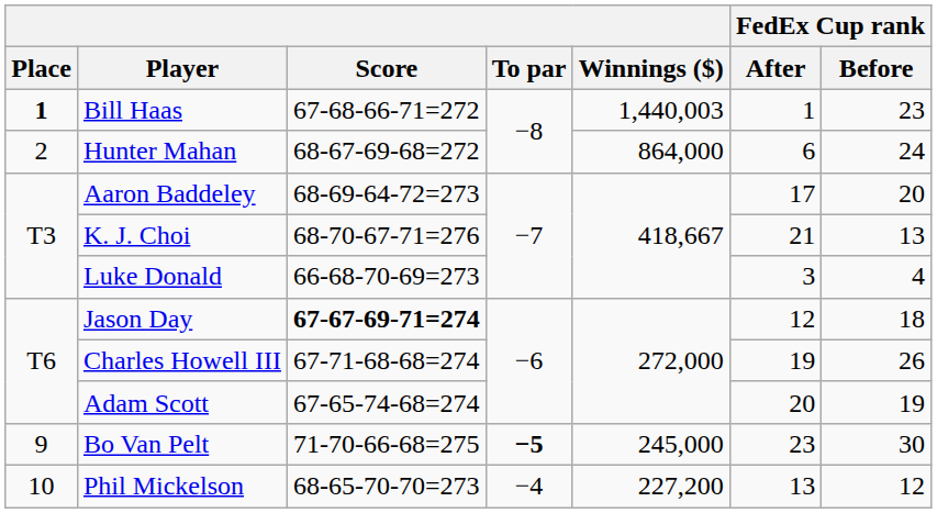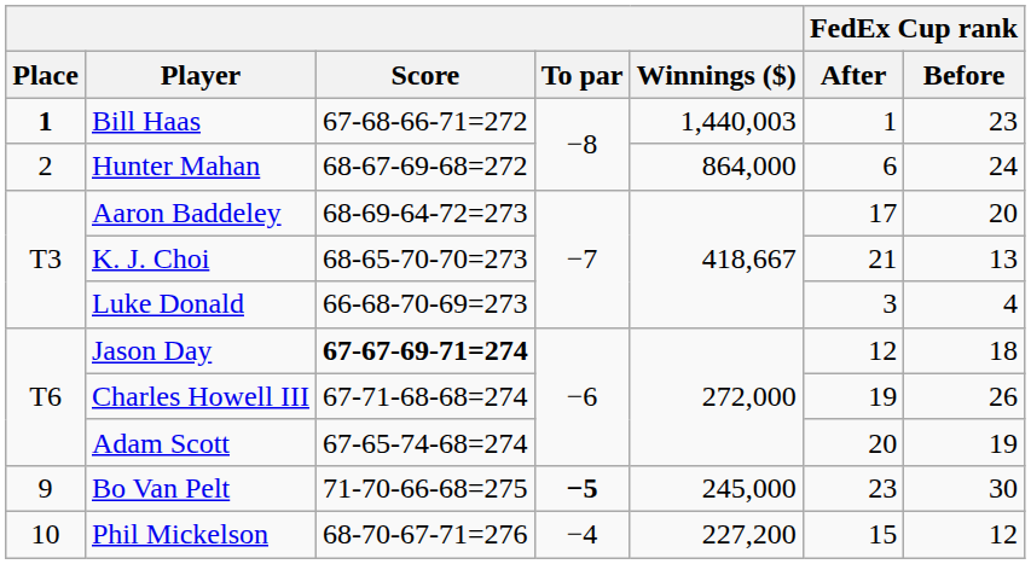K. J. Choi | Score: 68-70-67-71=276 -> 68-65-70-70=273
Phil Mickelson | Score: 68-65-70-70=273 -> 68-70-67-71=276
Phil Mickelson | FedEx Cup rank / After: 13 -> 15
